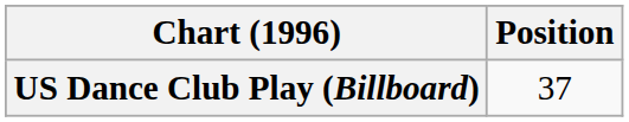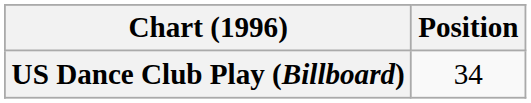US Dance Club Play (Billboard) | Position: 37 -> 34
